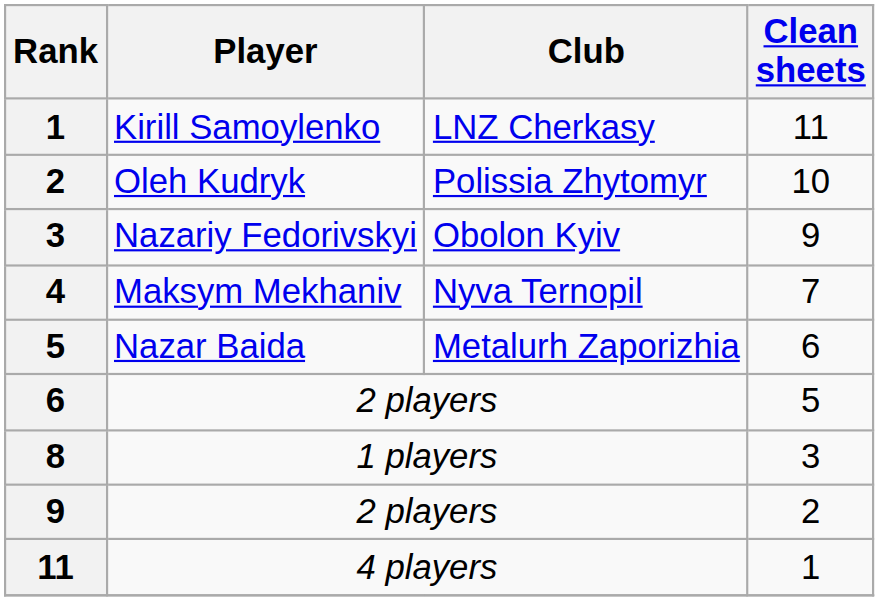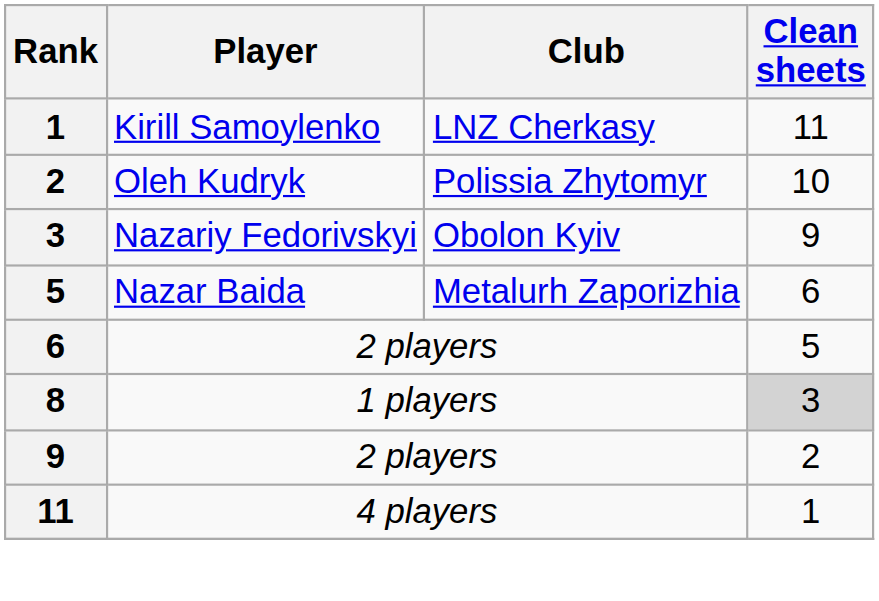- row: 4 | Maksym Mekhaniv | Nyva Ternopil | 7
8 | Clean sheets: no background -> lightgrey background
